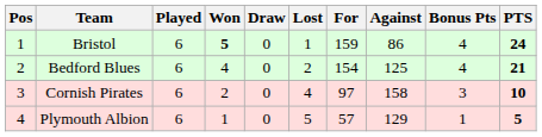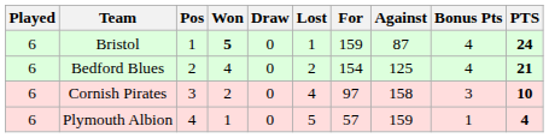columns swapped: Pos <-> Played
Bristol | Against: 86 -> 87
Plymouth Albion | Against: 129 -> 159
Plymouth Albion | PTS: 5 -> 4
